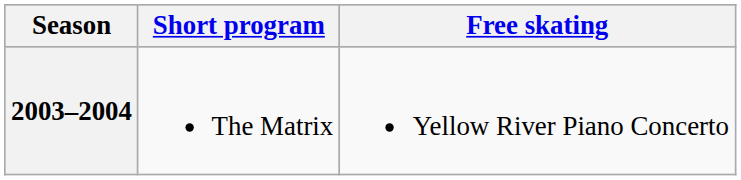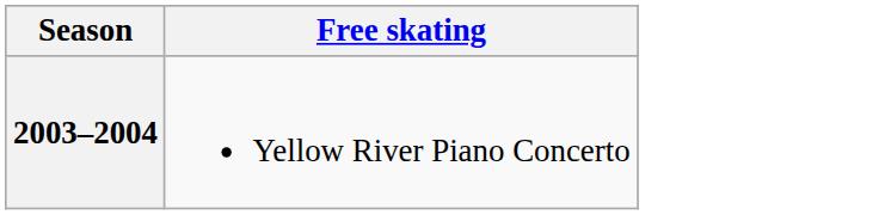- column: Short program | The Matrix
